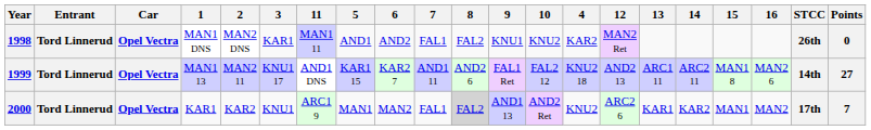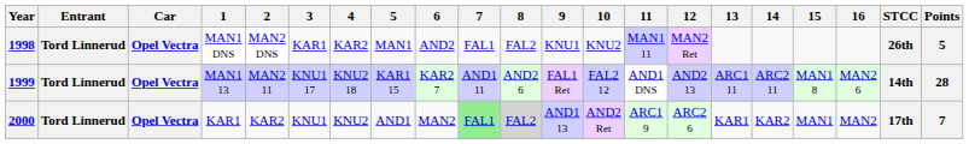columns swapped: 4 <-> 11
1998 | 5: AND1 -> MAN1
1998 | Points: 0 -> 5
1999 | Points: 27 -> 28
2000 | 5: MAN1 -> AND1
2000 | 7: no background -> lightgreen background
